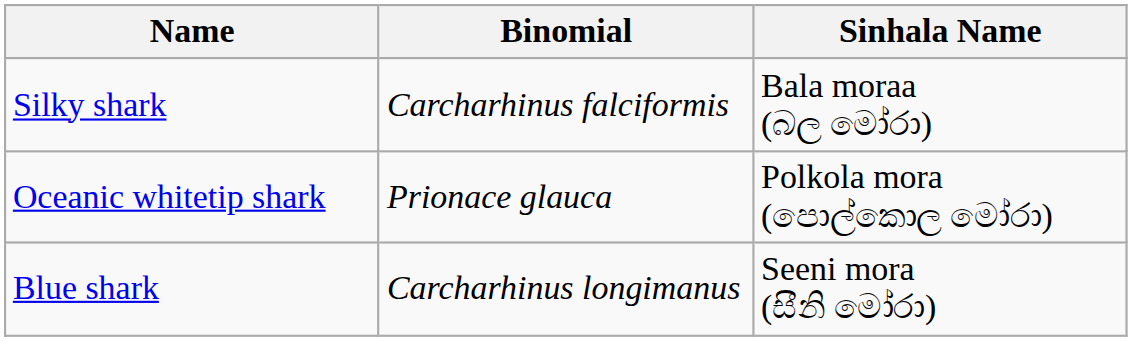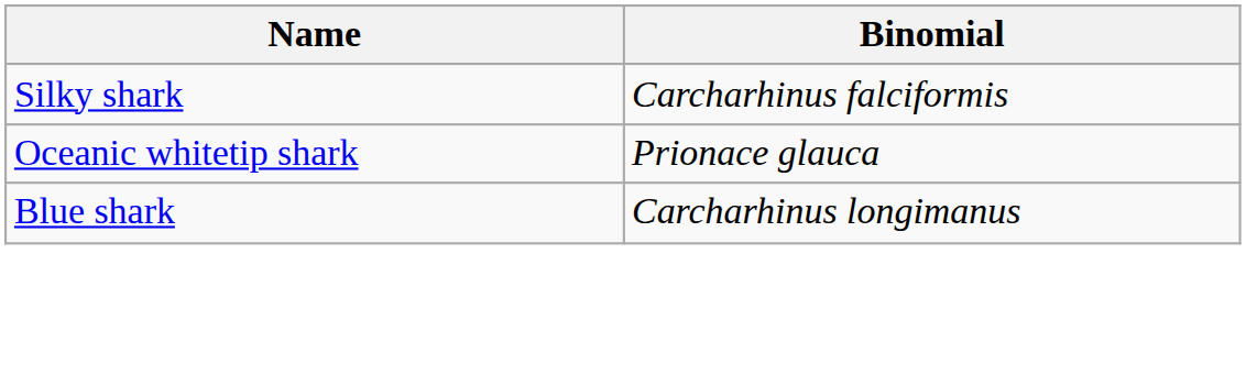- column: Sinhala Name | Bala moraa (බල මෝරා) | Polkola mora (පොල්කොල මෝරා) | Seeni mora (සීනි මෝරා)
